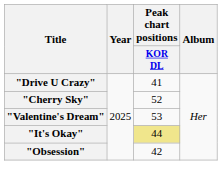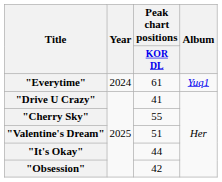+ row: "Everytime" | 2024 | 61 | Yuq1
"Cherry Sky" | Peak chart positions / KOR DL: 52 -> 55
"Valentine's Dream" | Peak chart positions / KOR DL: 53 -> 51
"It's Okay" | Peak chart positions / KOR DL: khaki background -> no background
